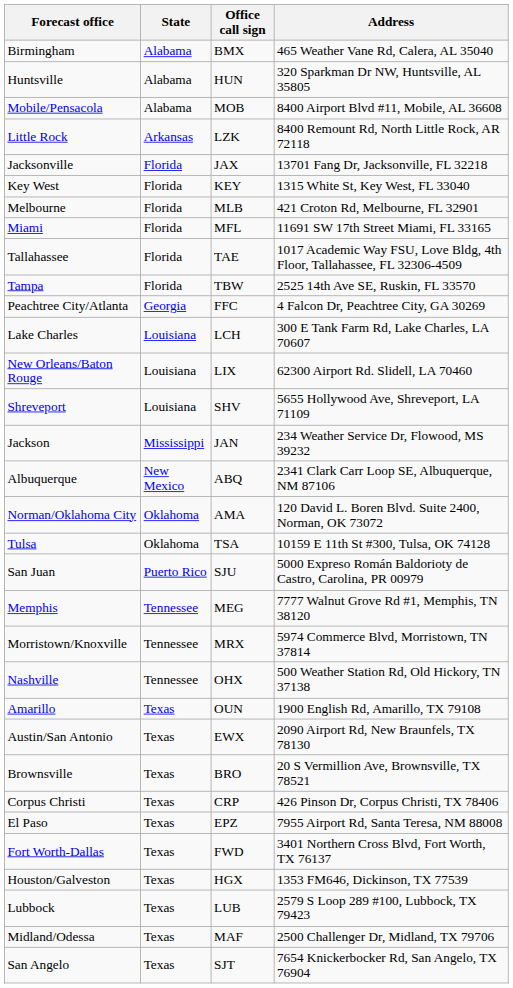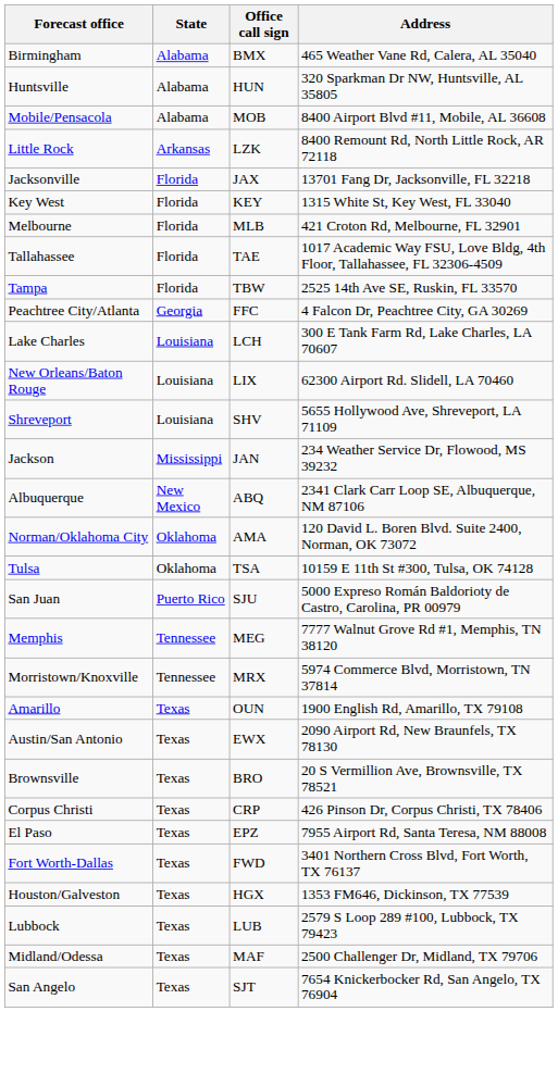- row: Miami | Florida | MFL | 11691 SW 17th Street Miami, FL 33165
- row: Nashville | Tennessee | OHX | 500 Weather Station Rd, Old Hickory, TN 37138
